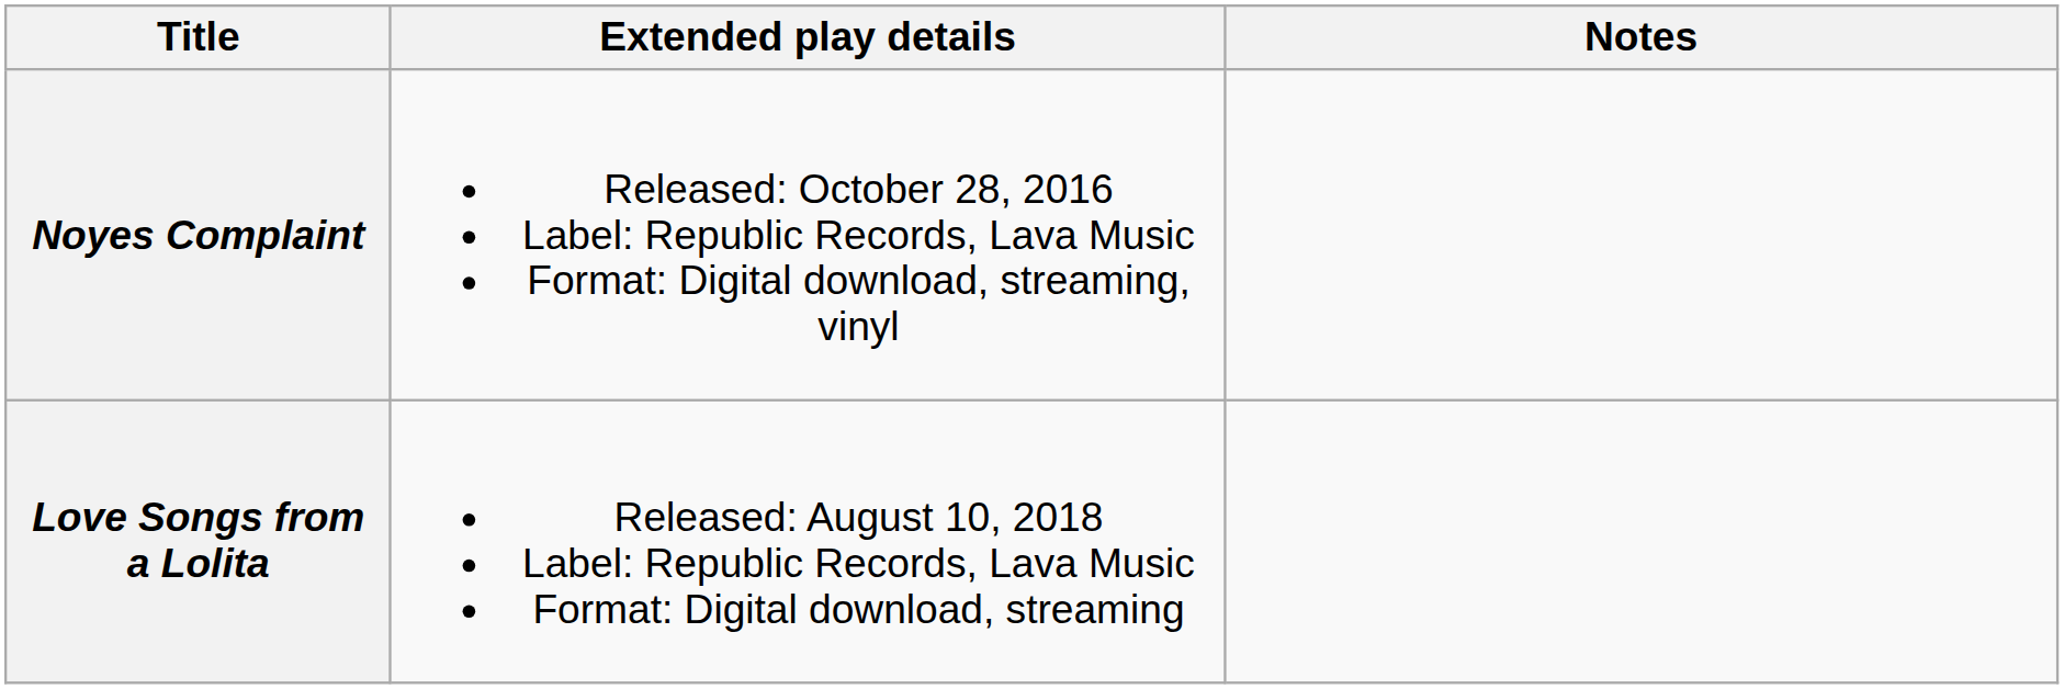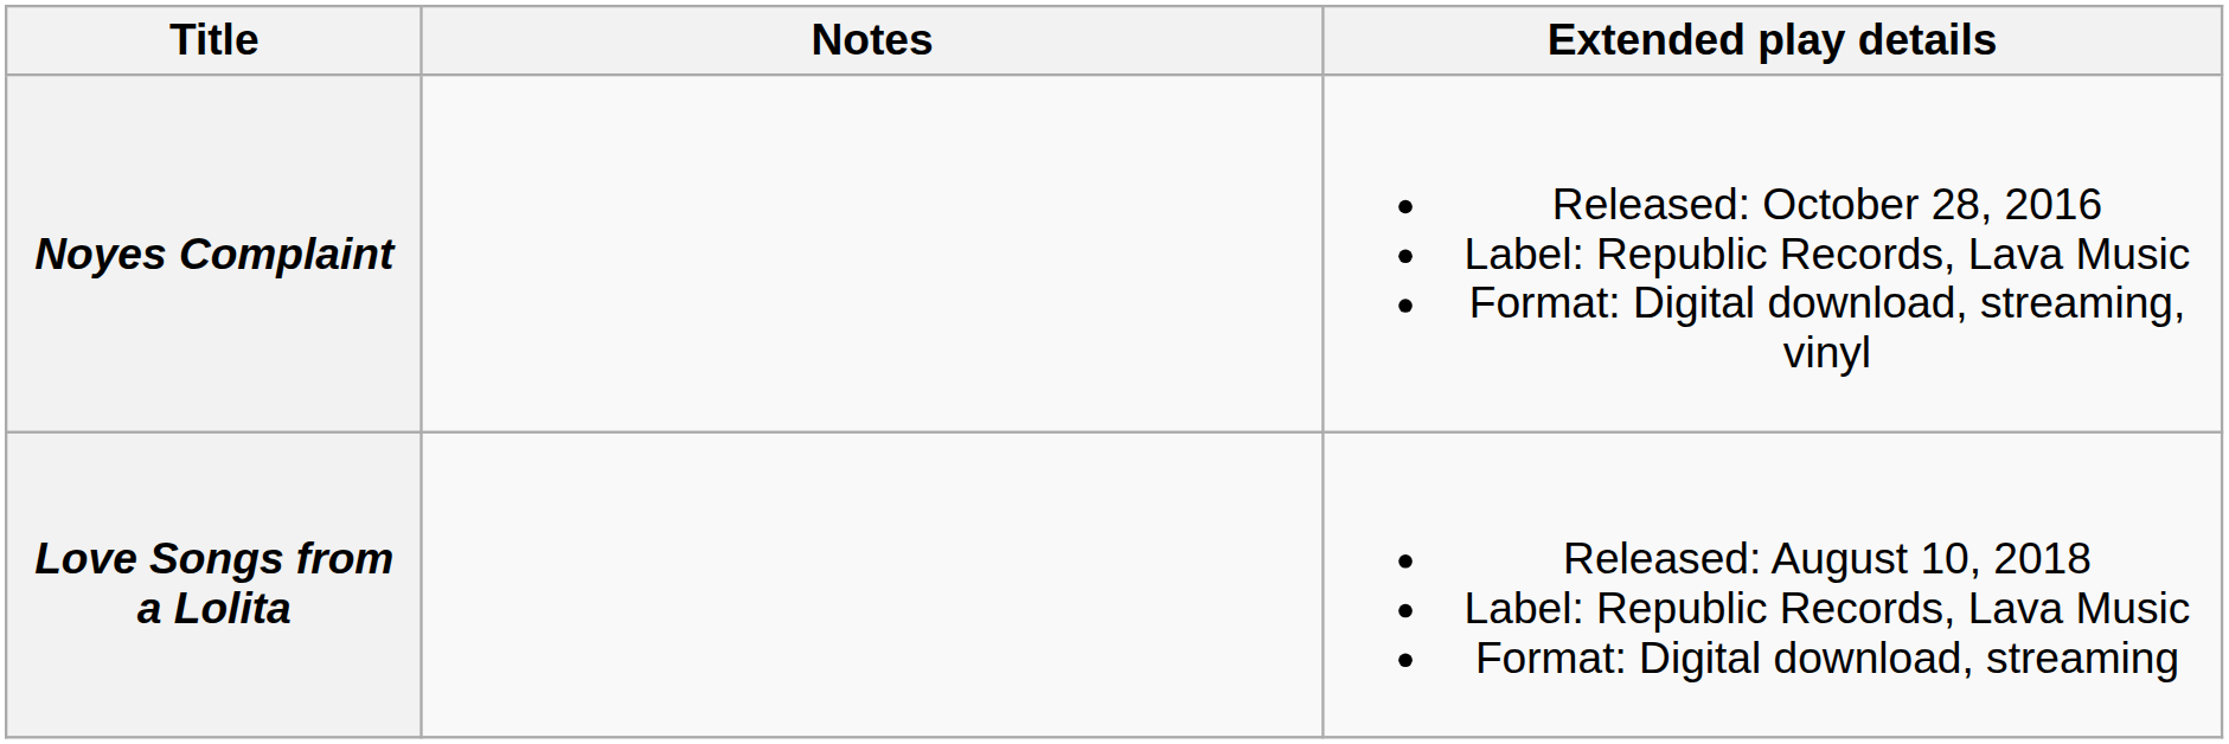columns swapped: Extended play details <-> Notes
